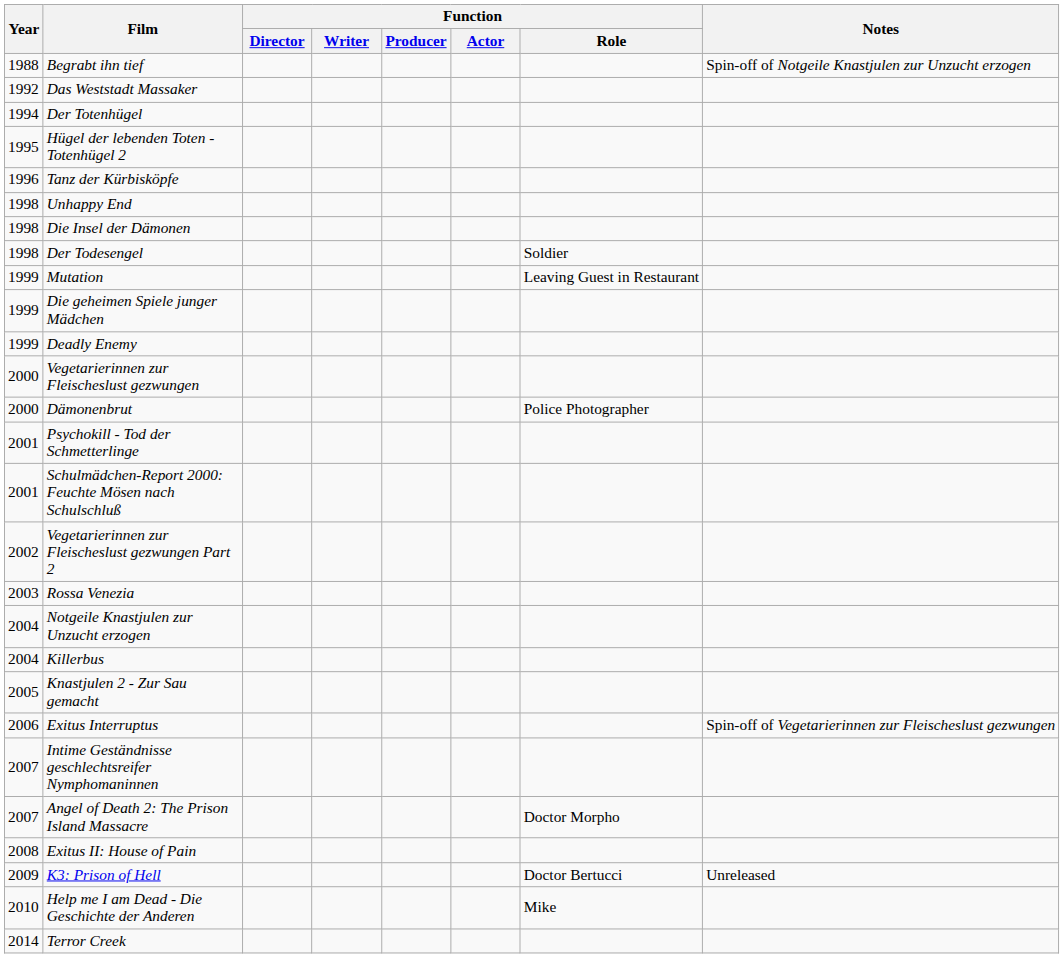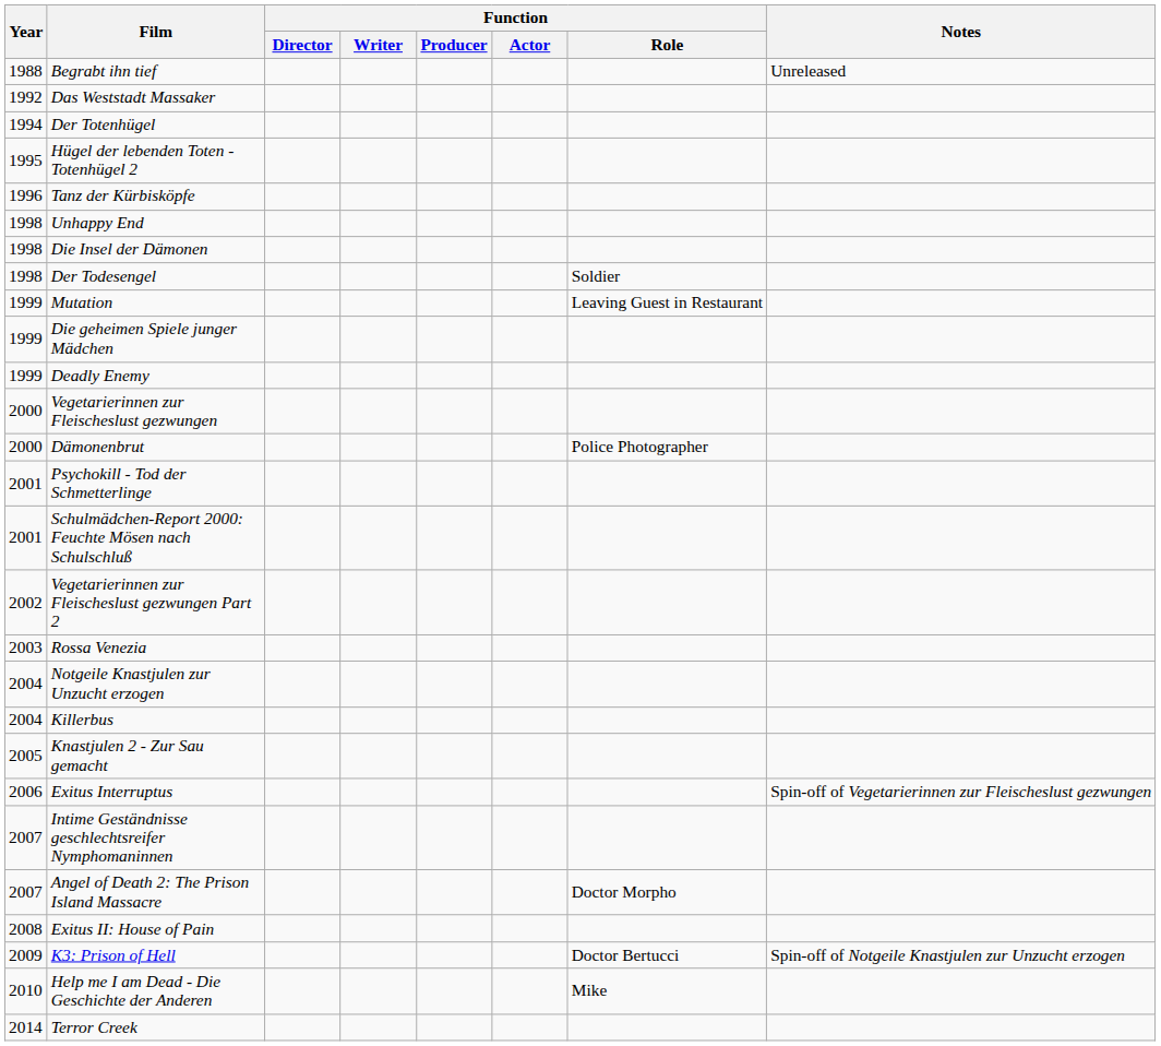Begrabt ihn tief | Notes: Spin-off of Notgeile Knastjulen zur Unzucht erzogen -> Unreleased
K3: Prison of Hell | Notes: Unreleased -> Spin-off of Notgeile Knastjulen zur Unzucht erzogen
